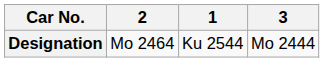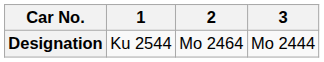columns swapped: 1 <-> 2
